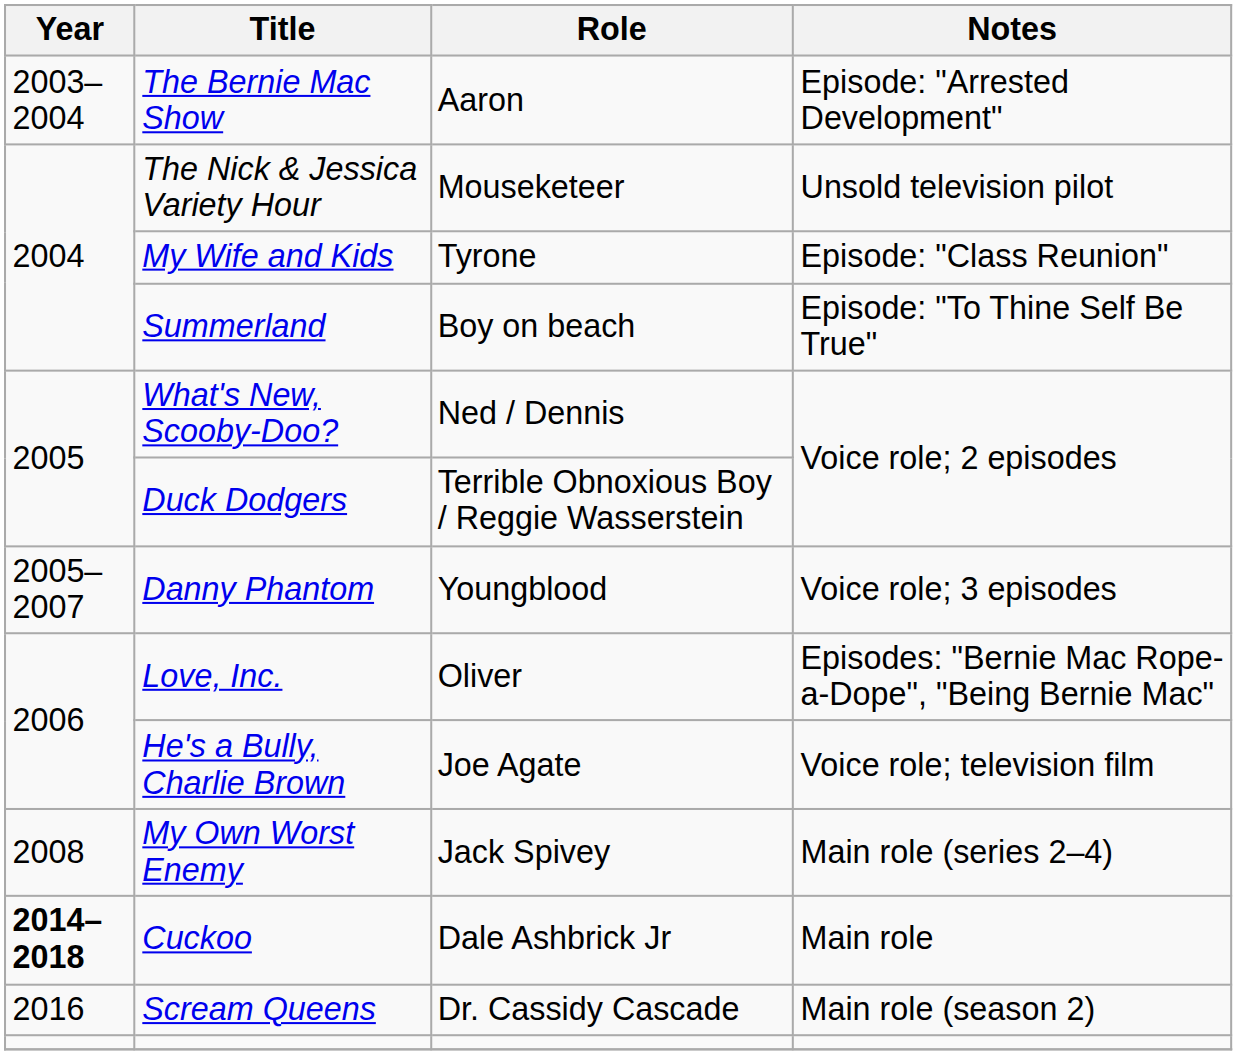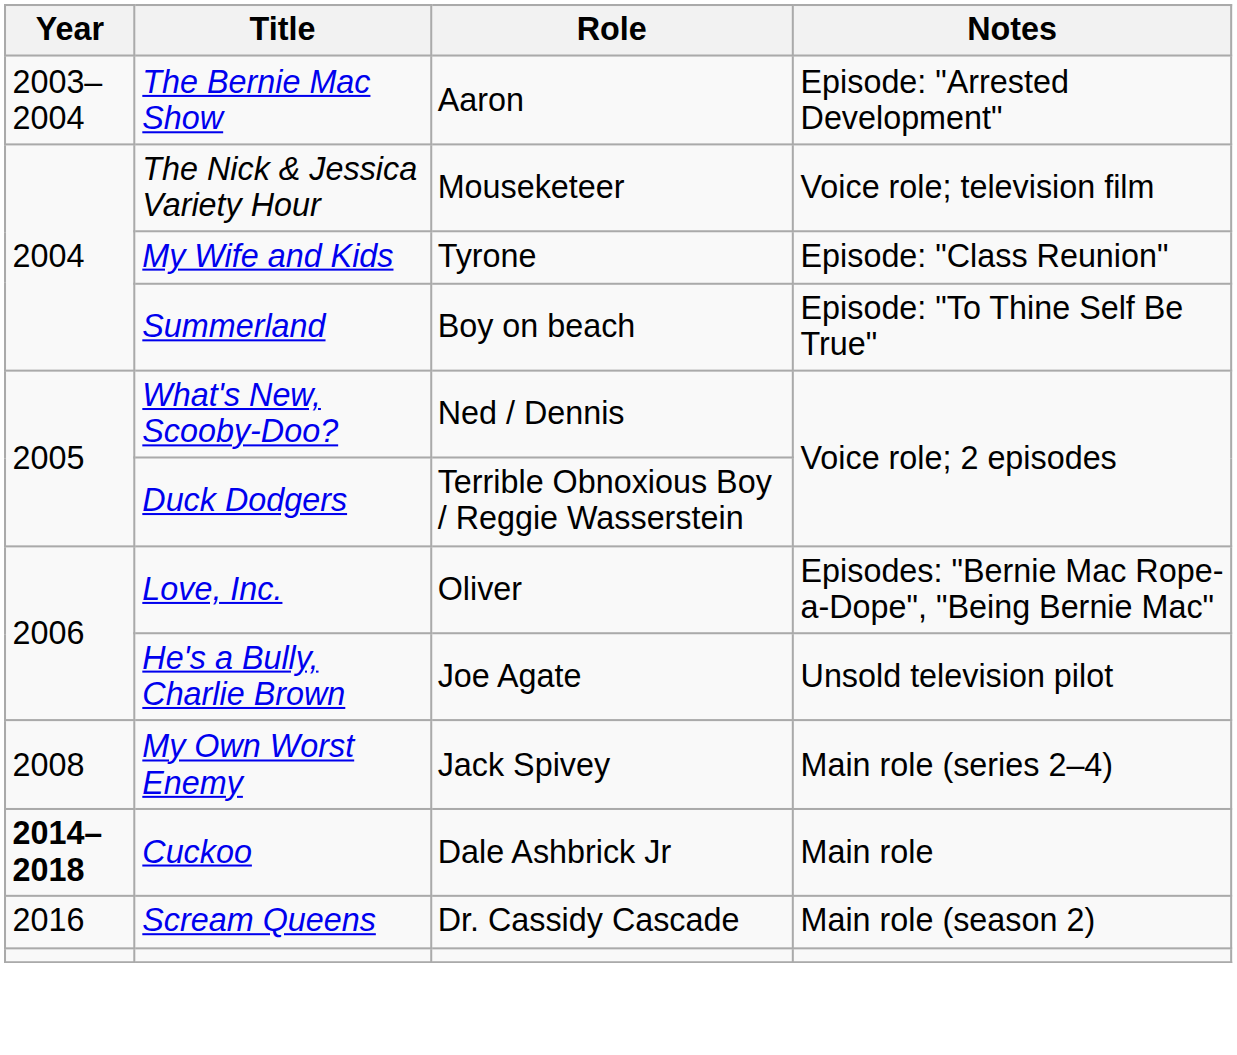The Nick & Jessica Variety Hour | Notes: Unsold television pilot -> Voice role; television film
- row: 2005–2007 | Danny Phantom | Youngblood | Voice role; 3 episodes
He's a Bully, Charlie Brown | Notes: Voice role; television film -> Unsold television pilot
